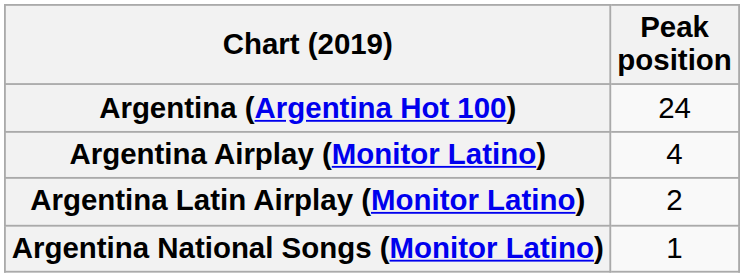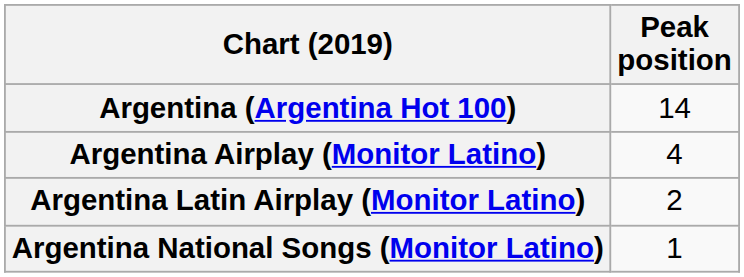Argentina (Argentina Hot 100) | Peak position: 24 -> 14
